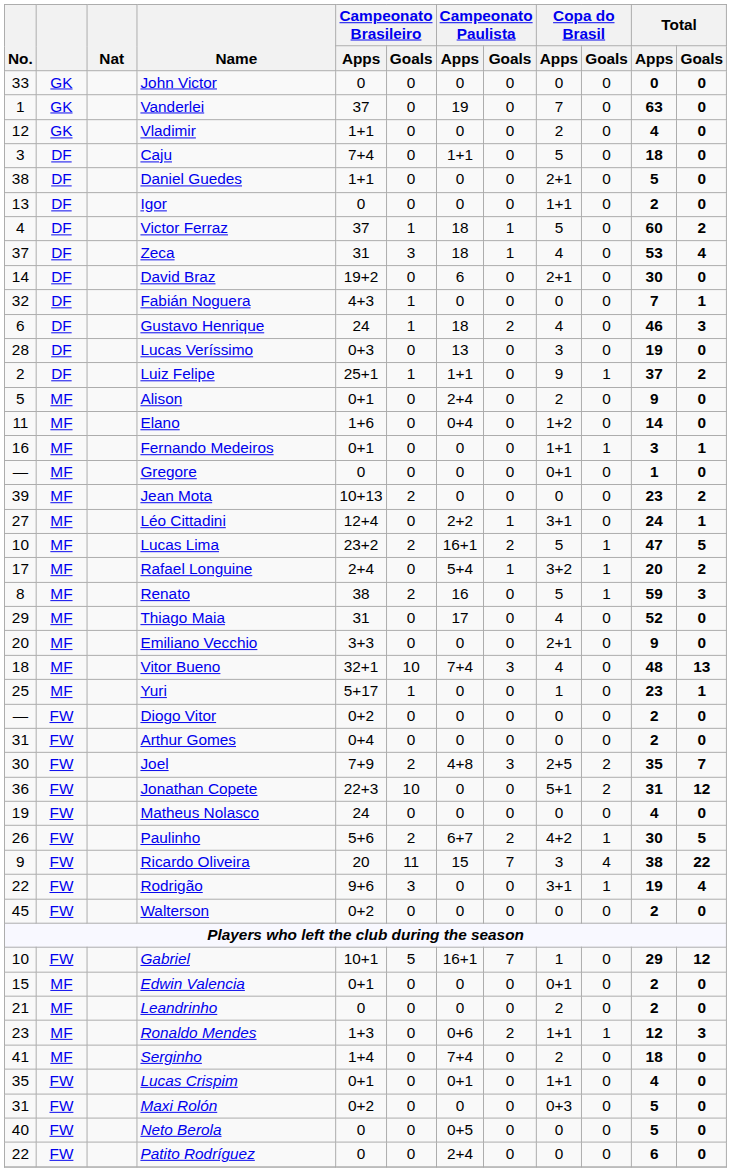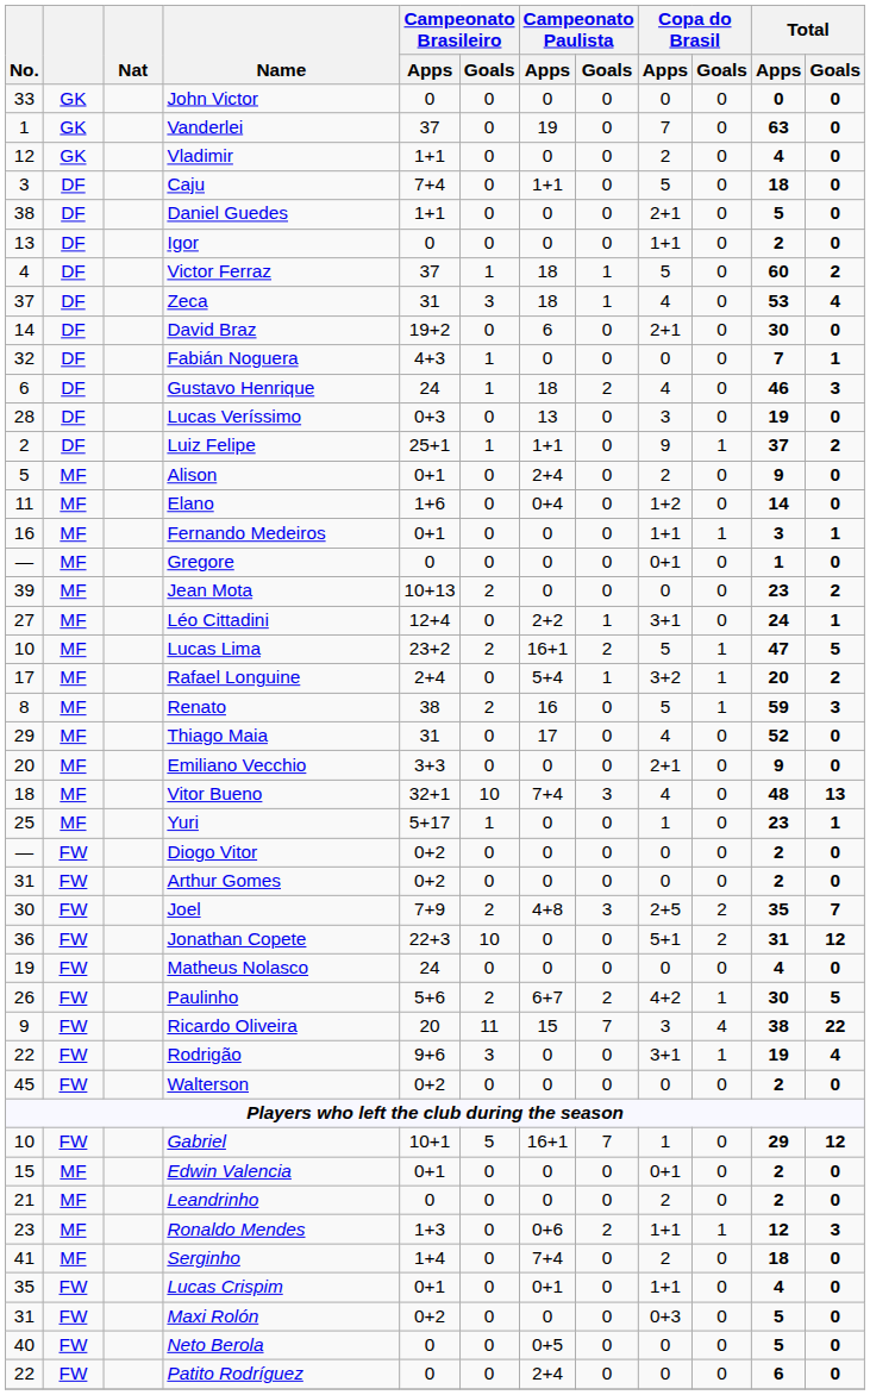Arthur Gomes | Campeonato Brasileiro / Apps: 0+4 -> 0+2
